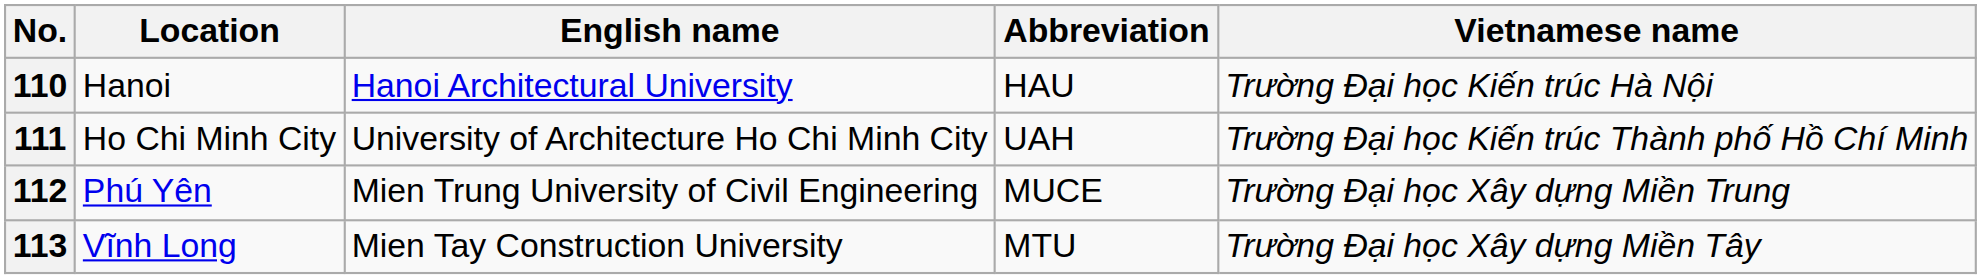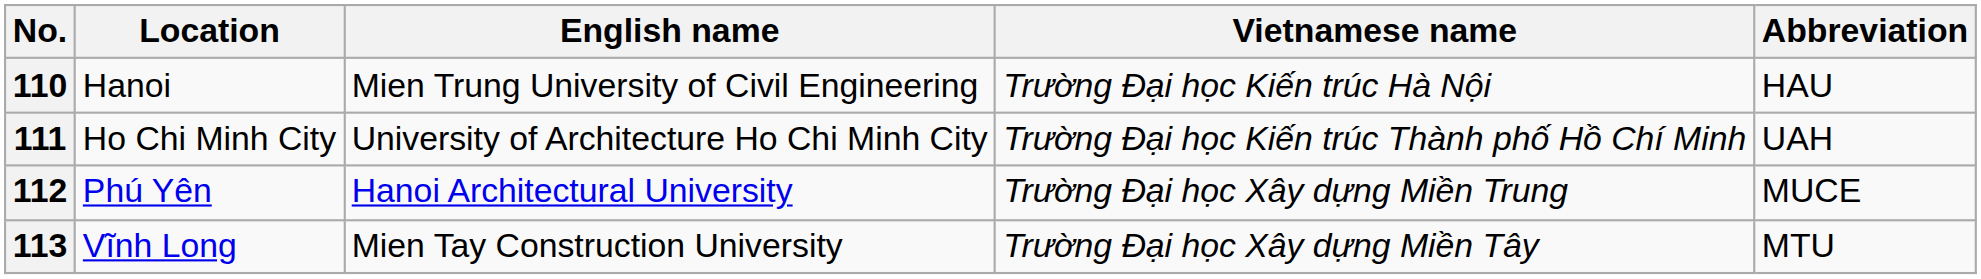columns swapped: Vietnamese name <-> Abbreviation
110 | English name: Hanoi Architectural University -> Mien Trung University of Civil Engineering
112 | English name: Mien Trung University of Civil Engineering -> Hanoi Architectural University
